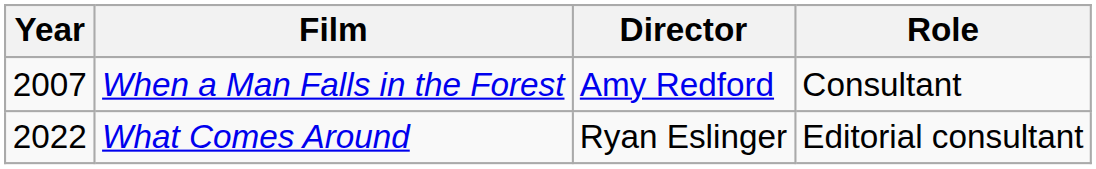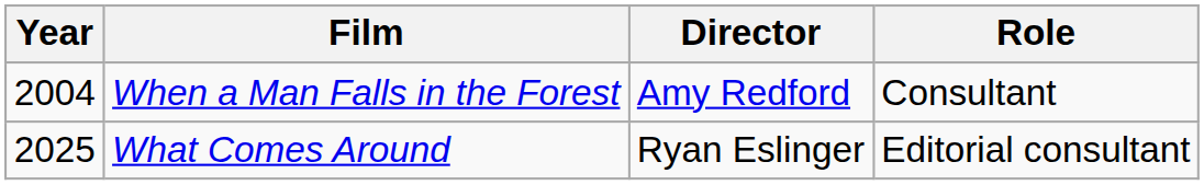When a Man Falls in the Forest | Year: 2007 -> 2004
What Comes Around | Year: 2022 -> 2025
